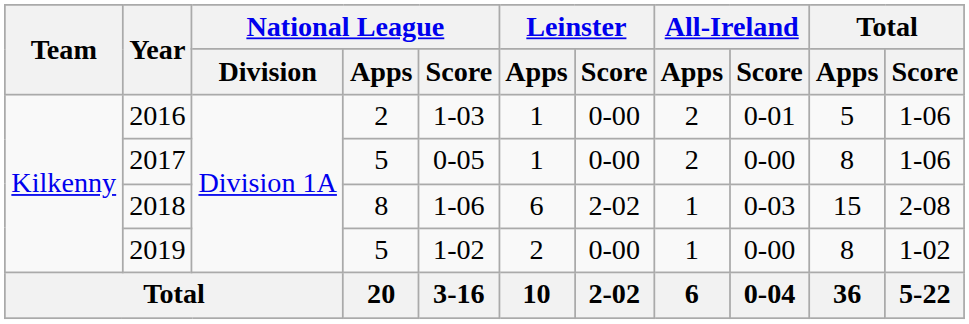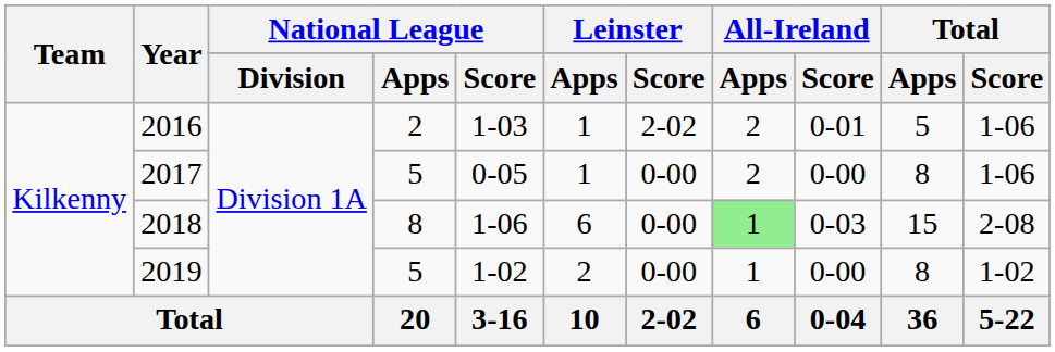2016 | Leinster / Score: 0-00 -> 2-02
2018 | Leinster / Score: 2-02 -> 0-00
2018 | All-Ireland / Apps: no background -> lightgreen background
